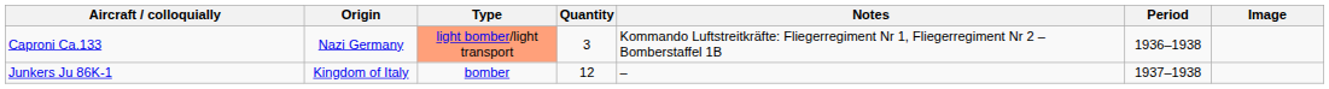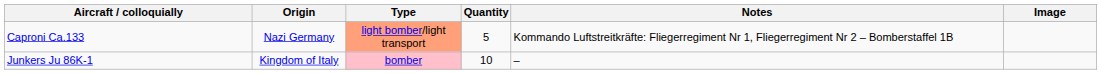- column: Period | 1936–1938 | 1937–1938
Caproni Ca.133 | Quantity: 3 -> 5
Junkers Ju 86K-1 | Type: no background -> pink background
Junkers Ju 86K-1 | Quantity: 12 -> 10
